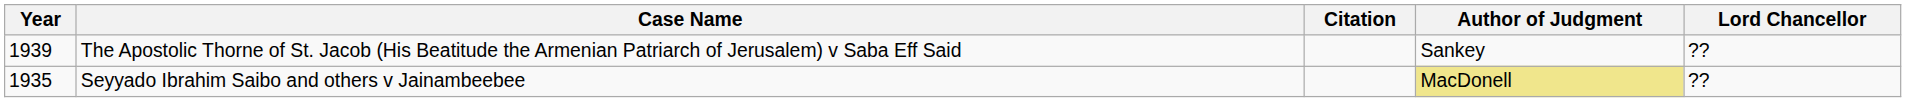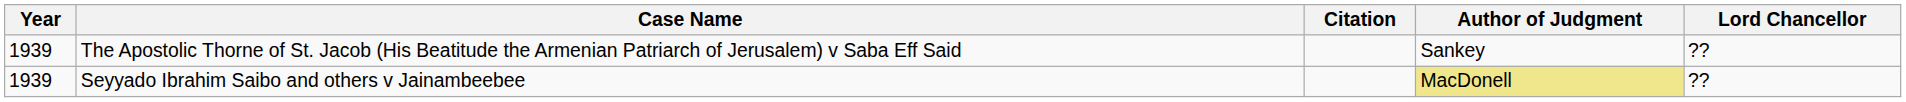Seyyado Ibrahim Saibo and others v Jainambeebee | Year: 1935 -> 1939
